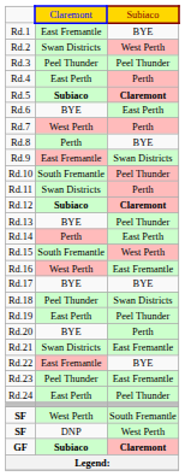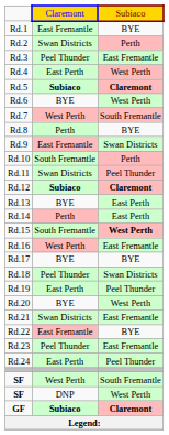Rd.2 | column 3: West Perth -> Perth
Rd.3 | column 3: Peel Thunder -> East Fremantle
Rd.4 | column 3: Perth -> West Perth
Rd.6 | column 3: East Perth -> West Perth
Rd.7 | column 3: Perth -> South Fremantle
Rd.10 | column 3: Peel Thunder -> Perth
Rd.11 | column 3: Perth -> Peel Thunder
Rd.13 | column 3: Peel Thunder -> East Perth
Rd.15 | column 3: normal -> bold
Rd.20 | column 3: Perth -> West Perth
